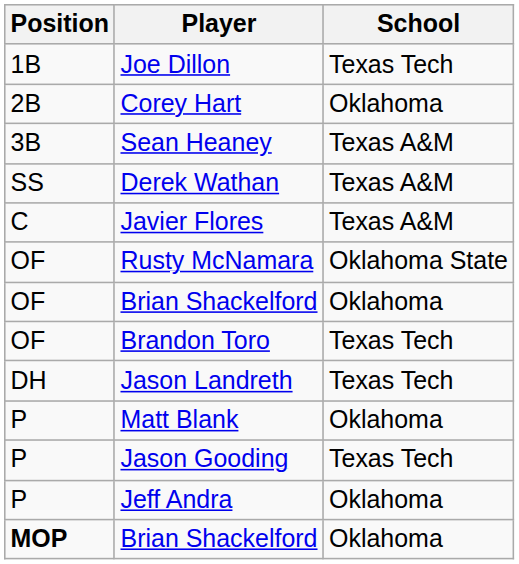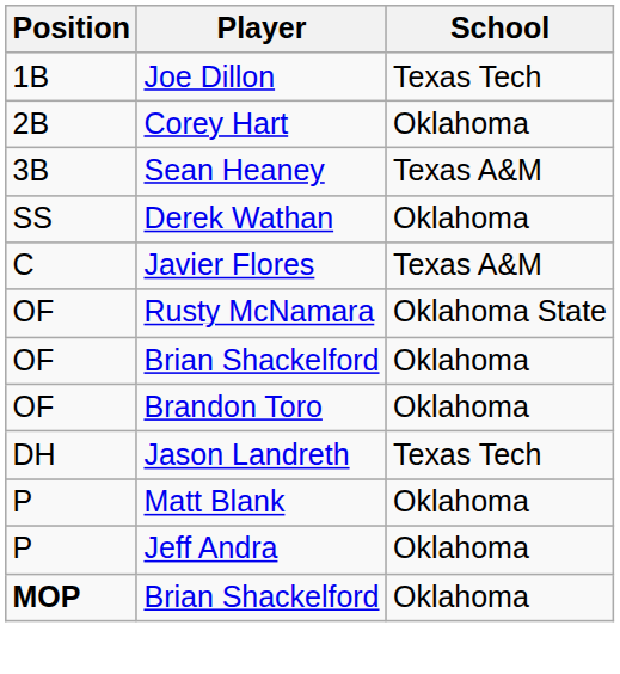Derek Wathan | School: Texas A&M -> Oklahoma
Brandon Toro | School: Texas Tech -> Oklahoma
- row: P | Jason Gooding | Texas Tech
